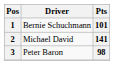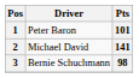1 | Driver: Bernie Schuchmann -> Peter Baron
3 | Driver: Peter Baron -> Bernie Schuchmann
